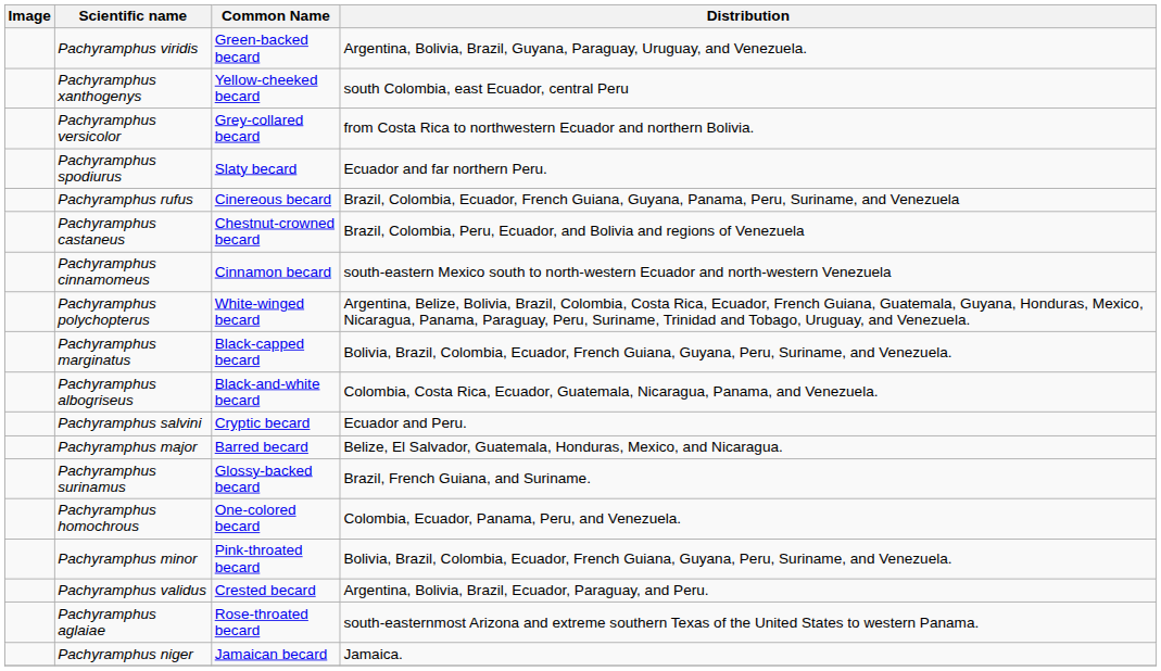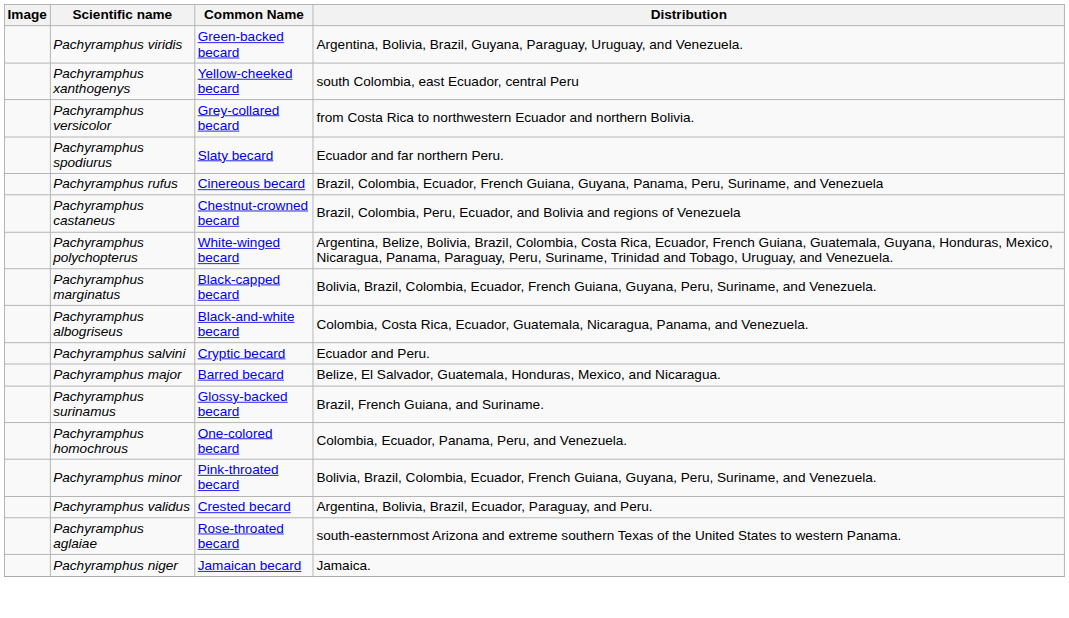- row: Pachyramphus cinnamomeus | Cinnamon becard | south-eastern Mexico south to north-western Ecuador and north-western Venezuela
